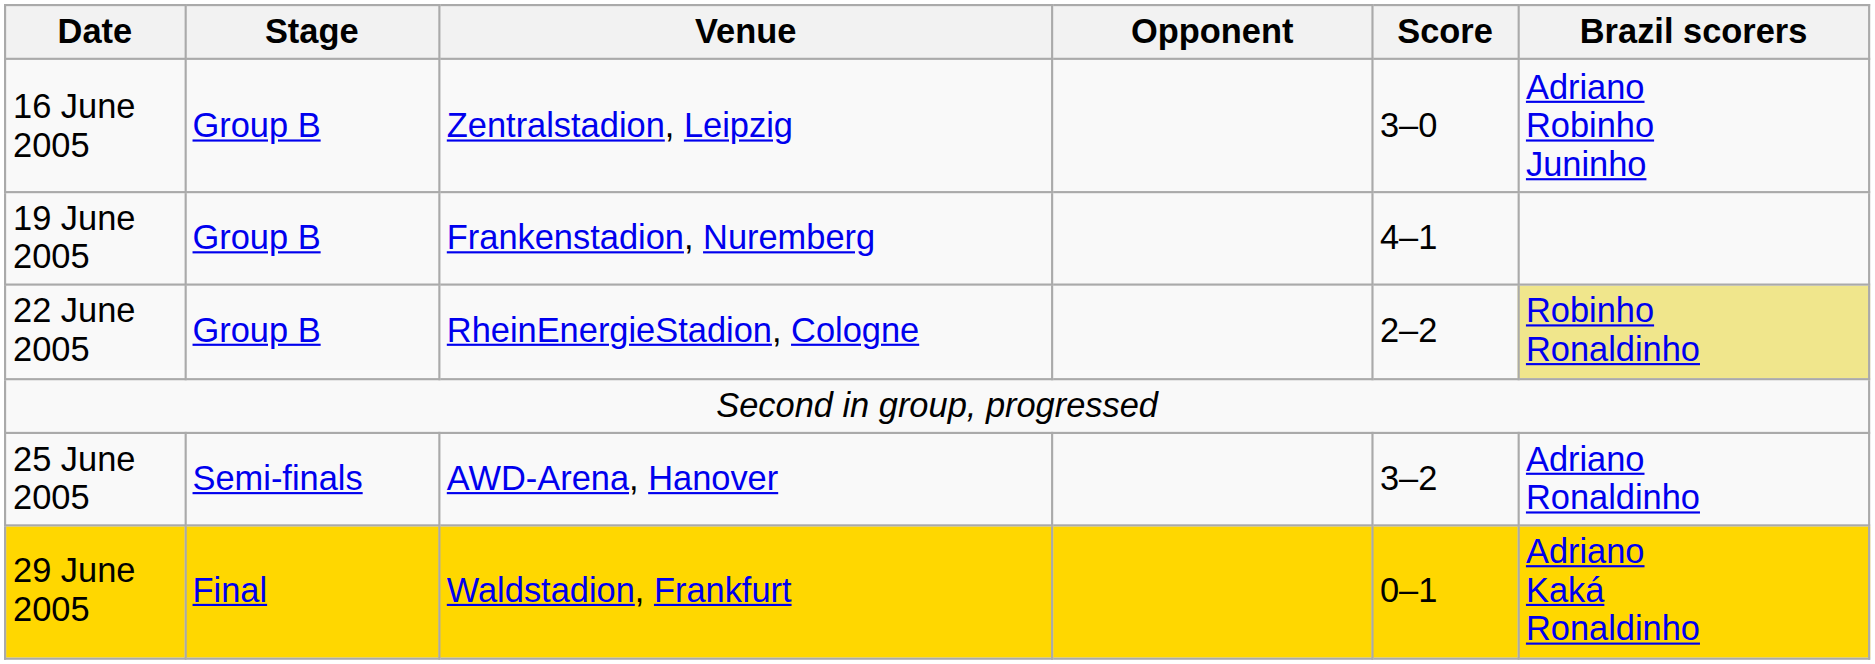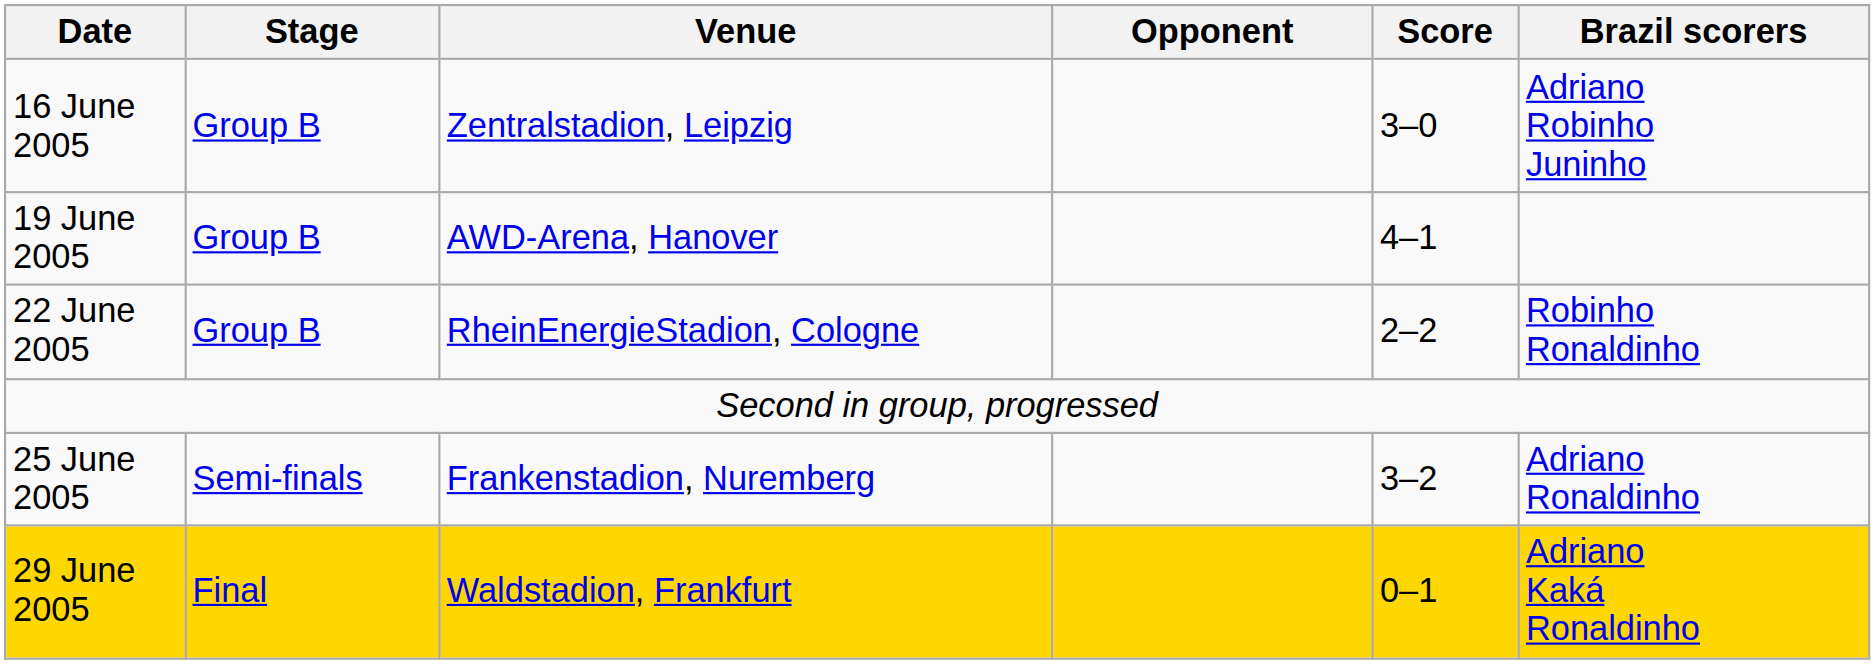19 June 2005 | Venue: Frankenstadion, Nuremberg -> AWD-Arena, Hanover
22 June 2005 | Brazil scorers: khaki background -> no background
25 June 2005 | Venue: AWD-Arena, Hanover -> Frankenstadion, Nuremberg
